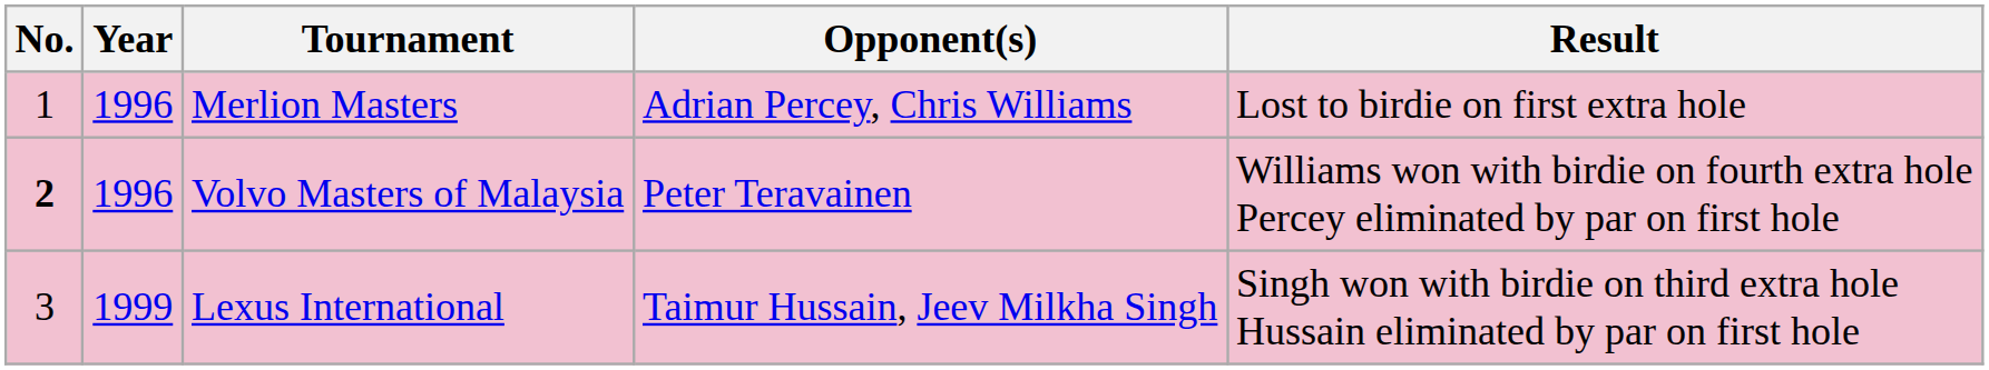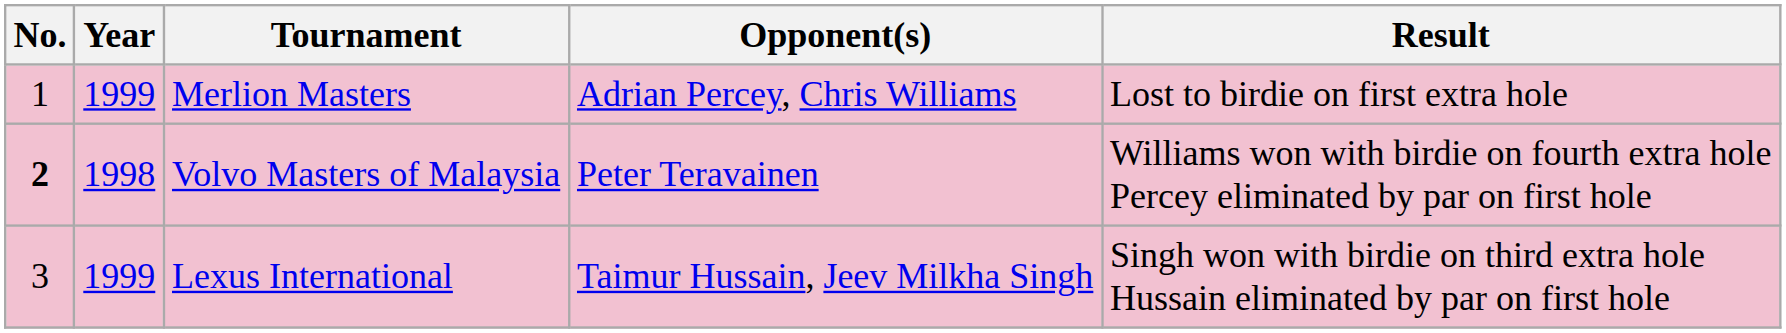Merlion Masters | Year: 1996 -> 1999
Volvo Masters of Malaysia | Year: 1996 -> 1998
